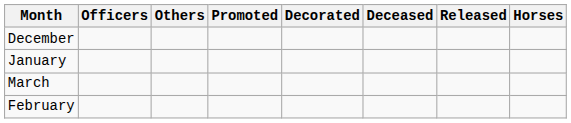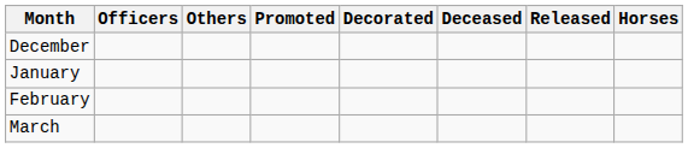rows swapped: February <-> March
